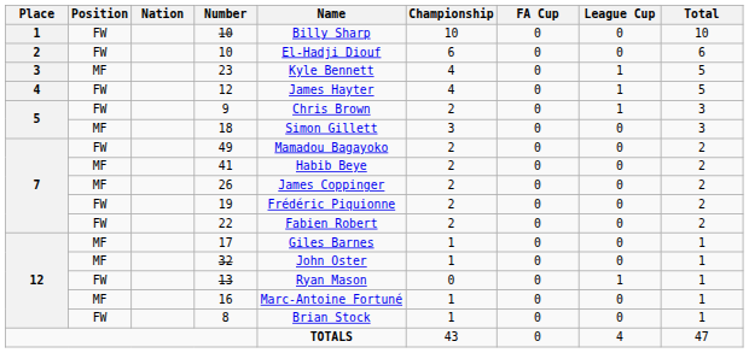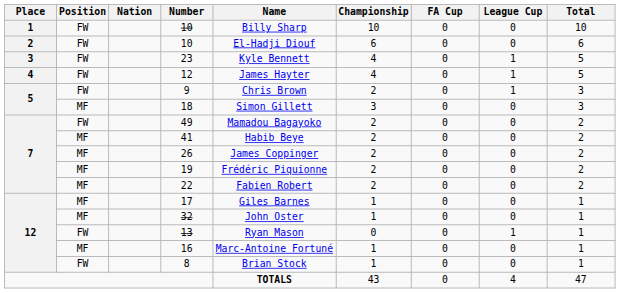23 | Position: MF -> FW
19 | Position: FW -> MF
22 | Position: FW -> MF
